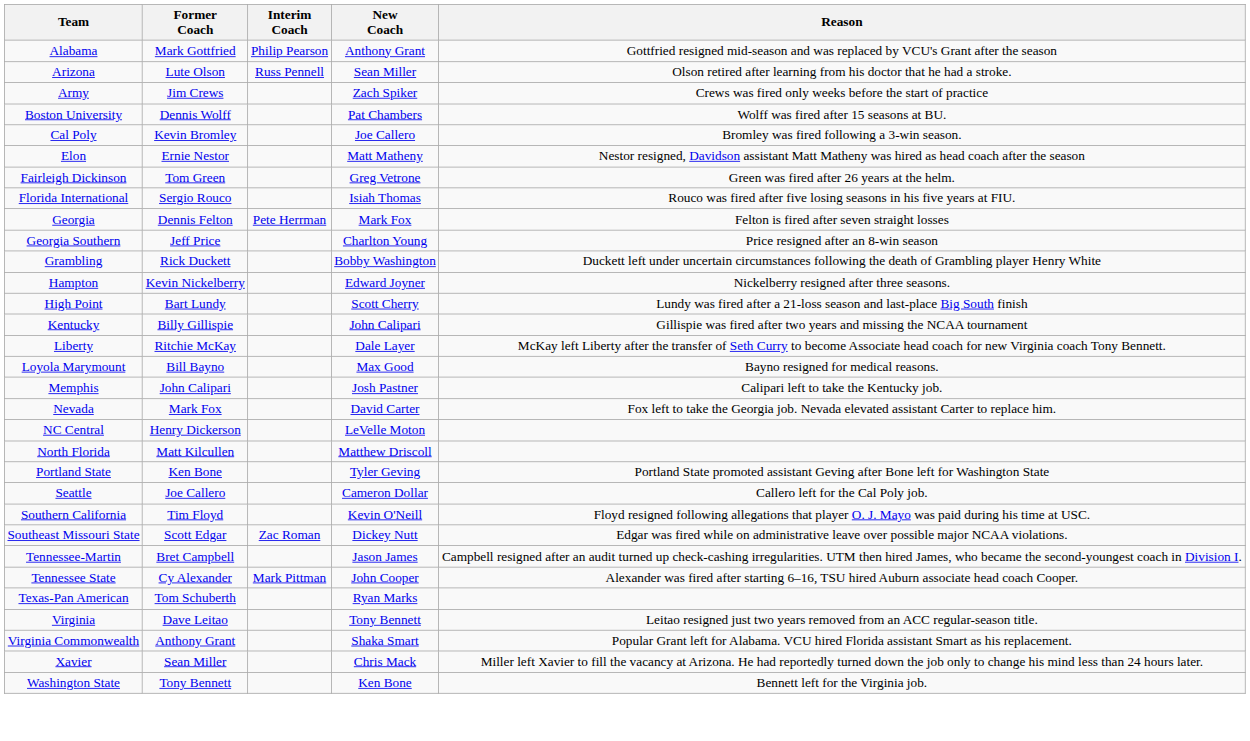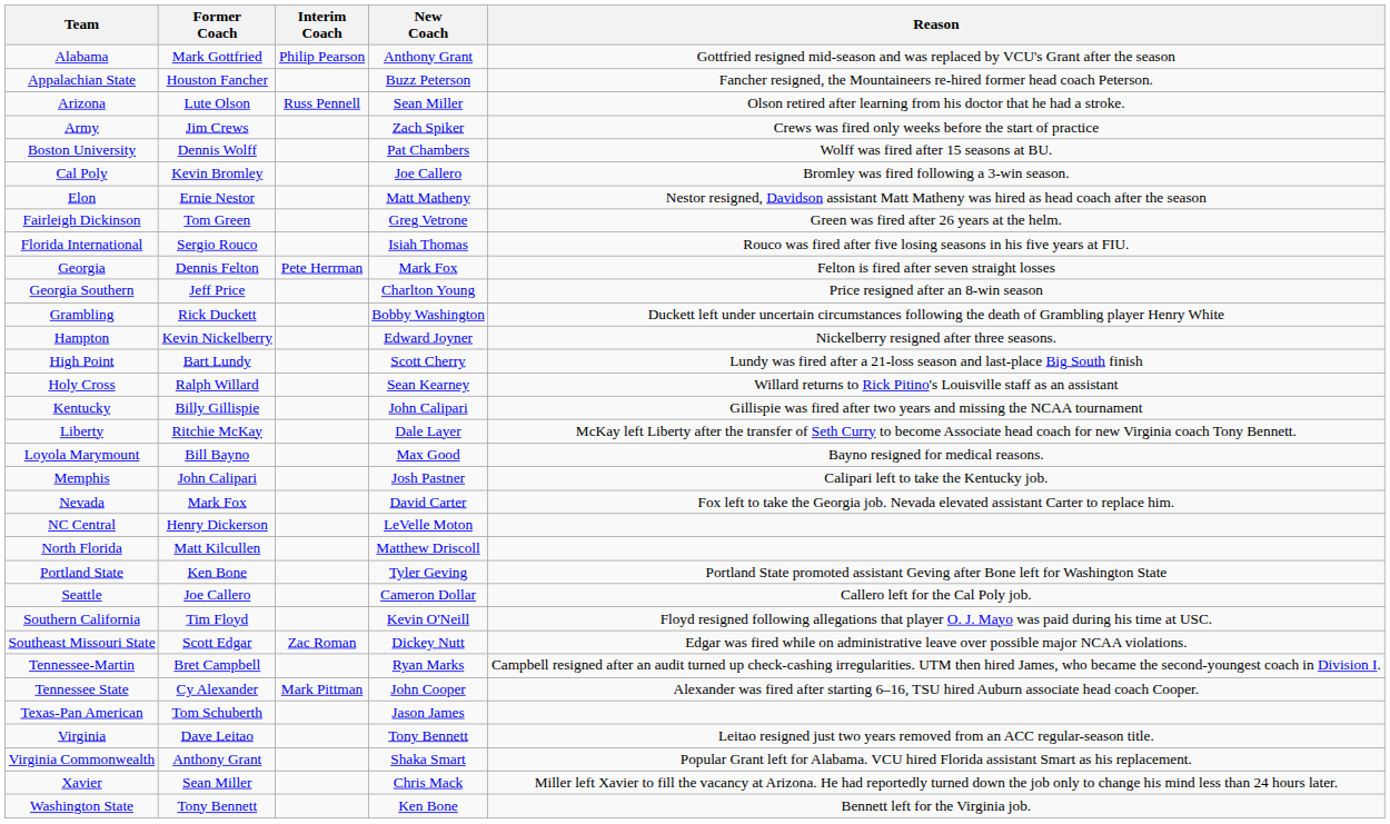+ row: Appalachian State | Houston Fancher | Buzz Peterson | Fancher resigned, the Mountaineers re-hired former head coach Peterson.
+ row: Holy Cross | Ralph Willard | Sean Kearney | Willard returns to Rick Pitino's Louisville staff as an assistant
Tennessee-Martin | New Coach: Jason James -> Ryan Marks
Texas-Pan American | New Coach: Ryan Marks -> Jason James
